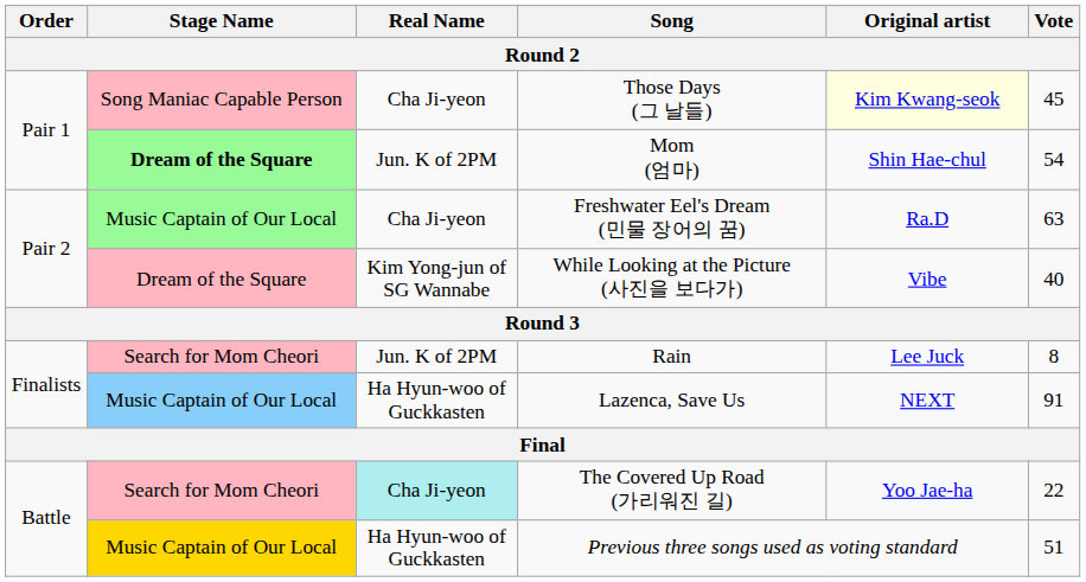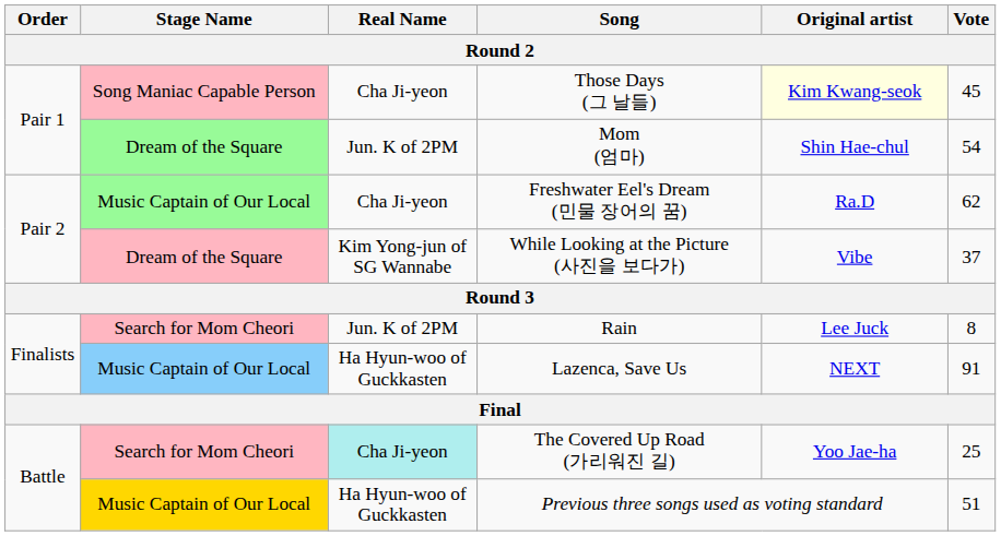Mom (엄마) | Stage Name: bold -> normal
Freshwater Eel's Dream (민물 장어의 꿈) | Vote: 63 -> 62
While Looking at the Picture (사진을 보다가) | Vote: 40 -> 37
The Covered Up Road (가리워진 길) | Vote: 22 -> 25
